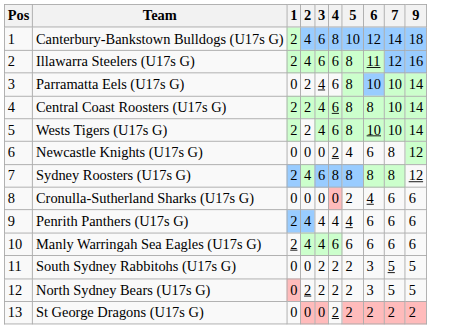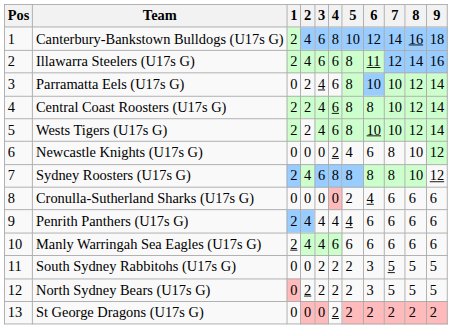+ column: 8 | 16 | 14 | 12 | 12 | 12 | 10 | 10 | 6 | 6 | 6 | 5 | 5 | 2
